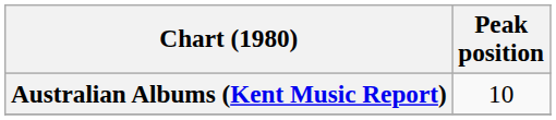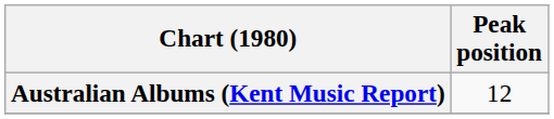Australian Albums (Kent Music Report) | Peak position: 10 -> 12
